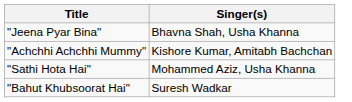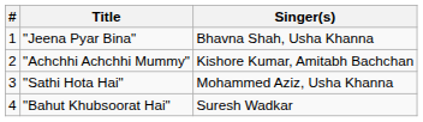+ column: # | 1 | 2 | 3 | 4
